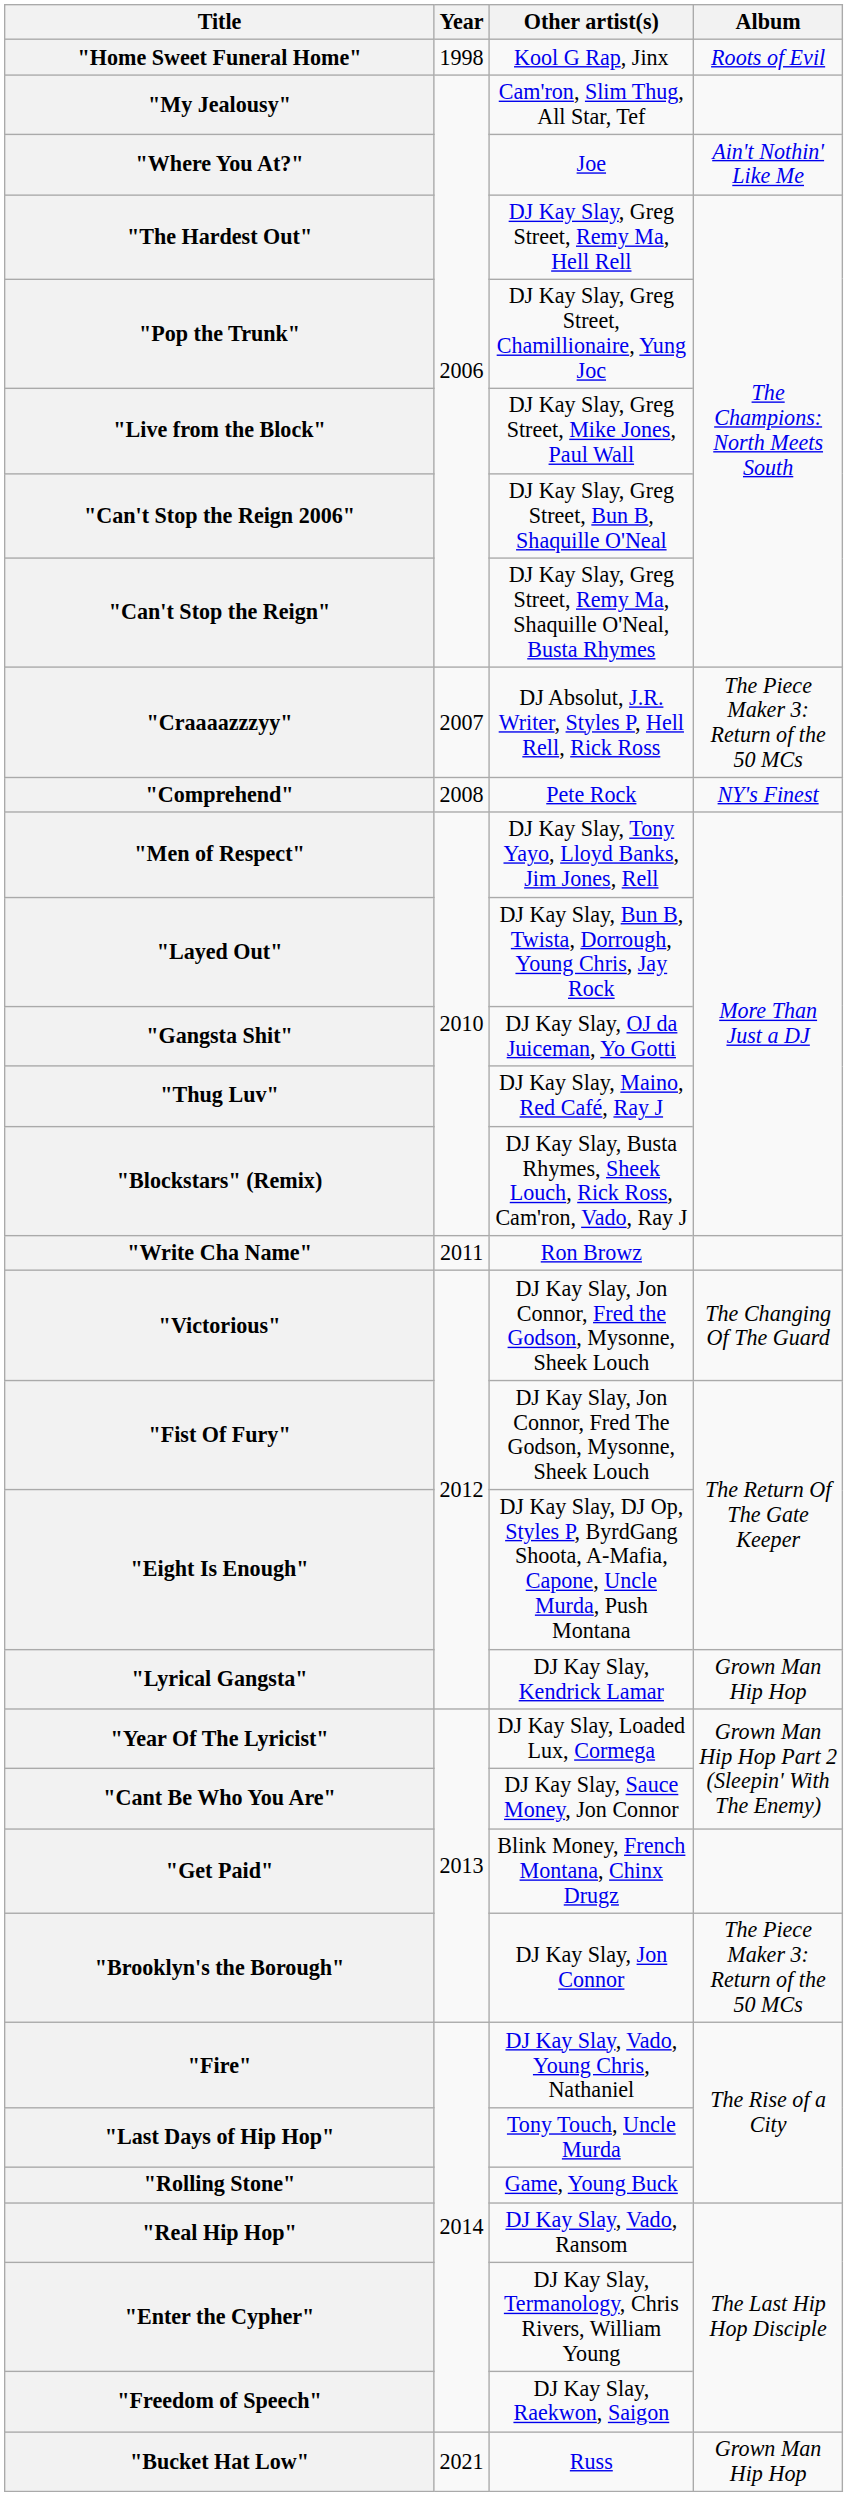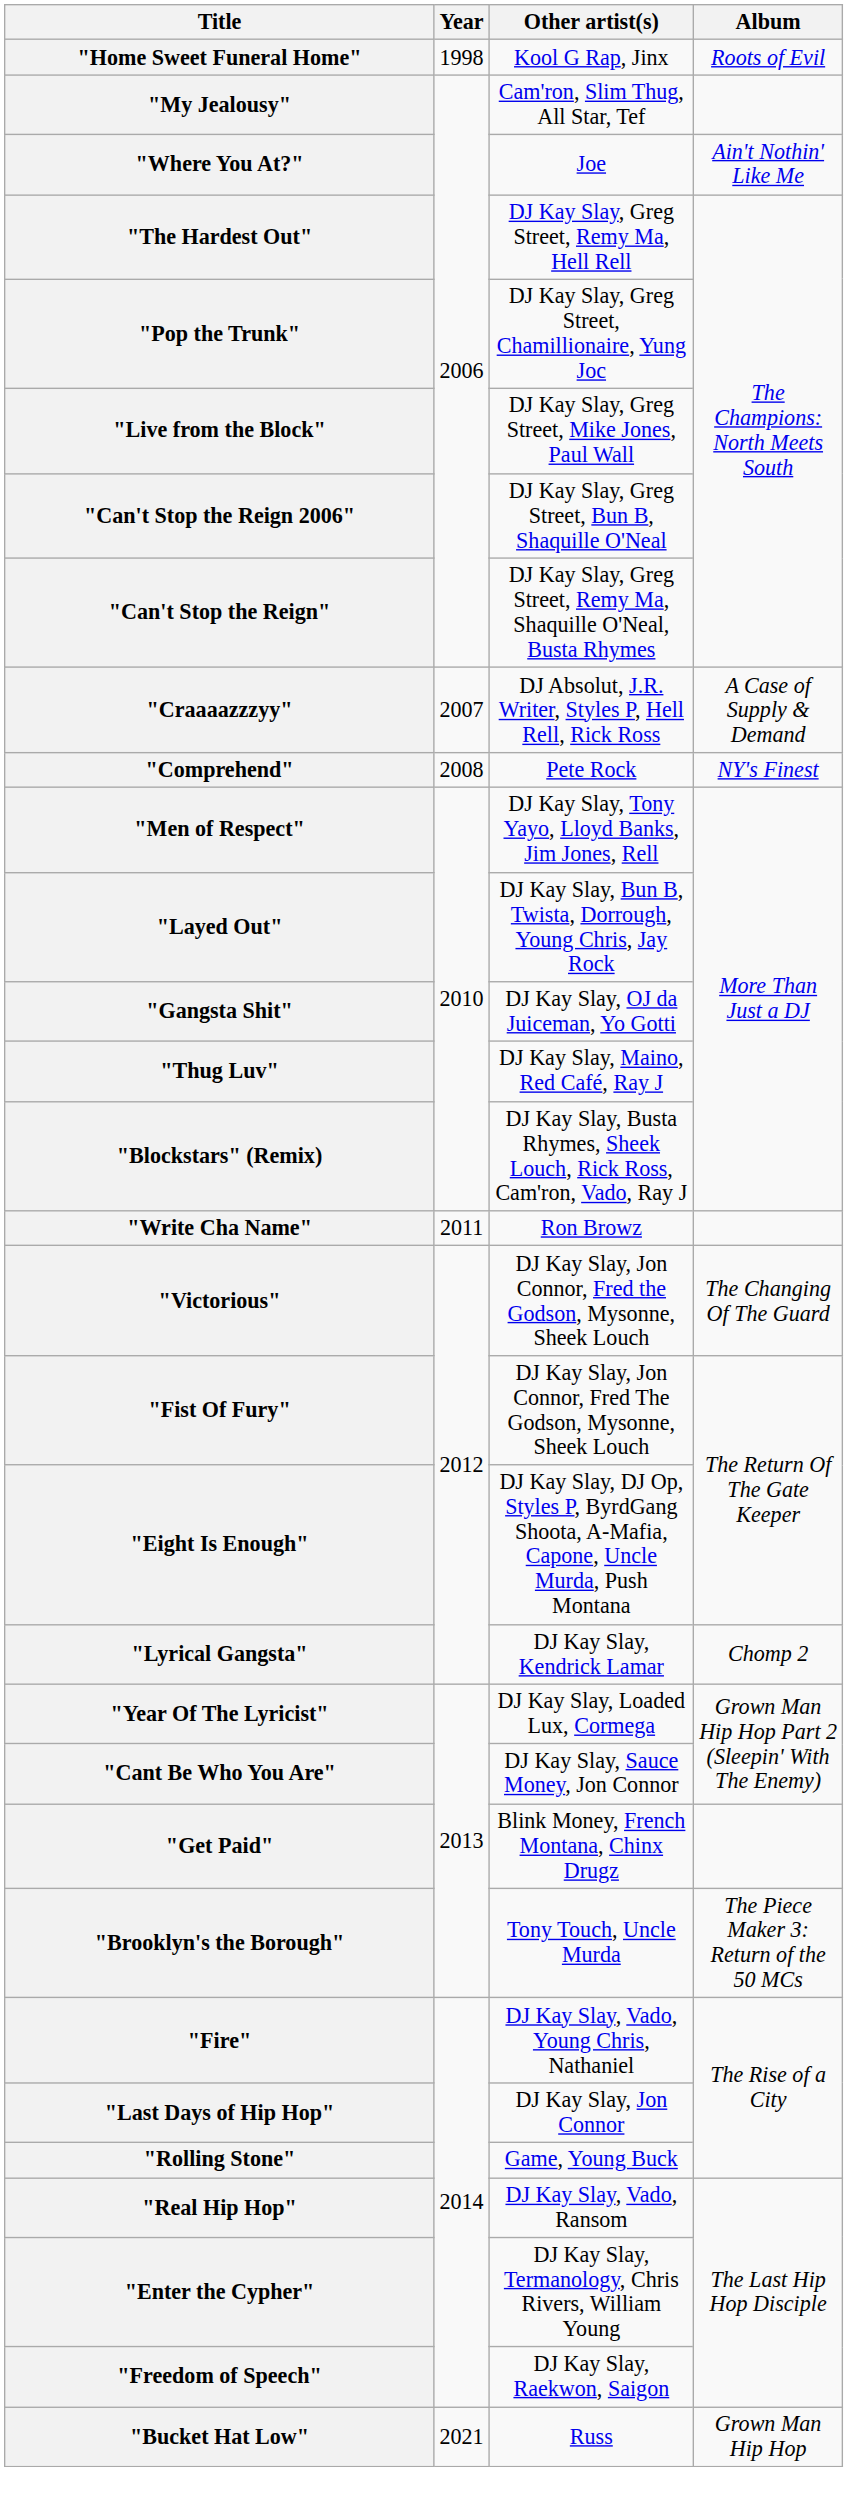"Craaaazzzyy" | Album: The Piece Maker 3: Return of the 50 MCs -> A Case of Supply & Demand
"Lyrical Gangsta" | Album: Grown Man Hip Hop -> Chomp 2
"Brooklyn's the Borough" | Other artist(s): DJ Kay Slay, Jon Connor -> Tony Touch, Uncle Murda
"Last Days of Hip Hop" | Other artist(s): Tony Touch, Uncle Murda -> DJ Kay Slay, Jon Connor
